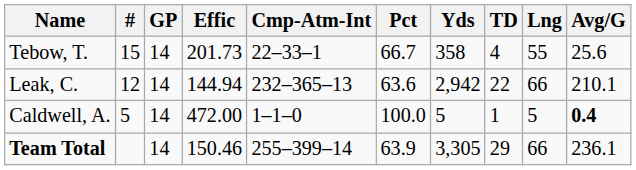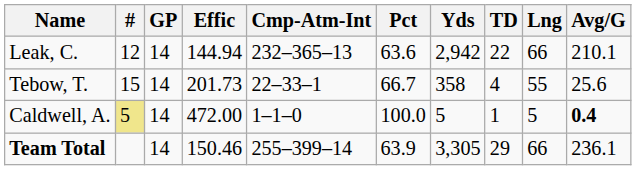rows swapped: Leak, C. <-> Tebow, T.
Caldwell, A. | #: no background -> khaki background
